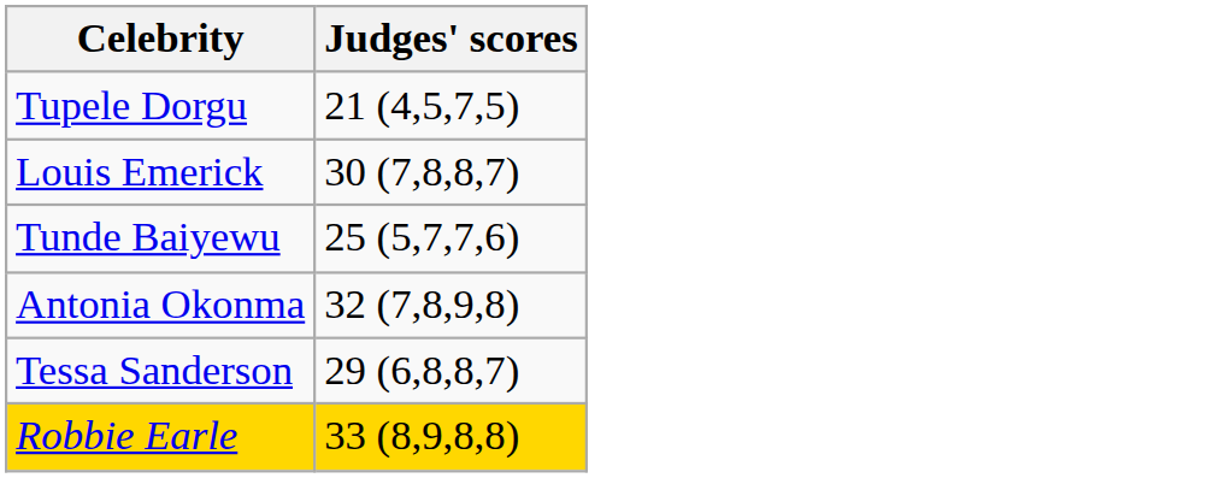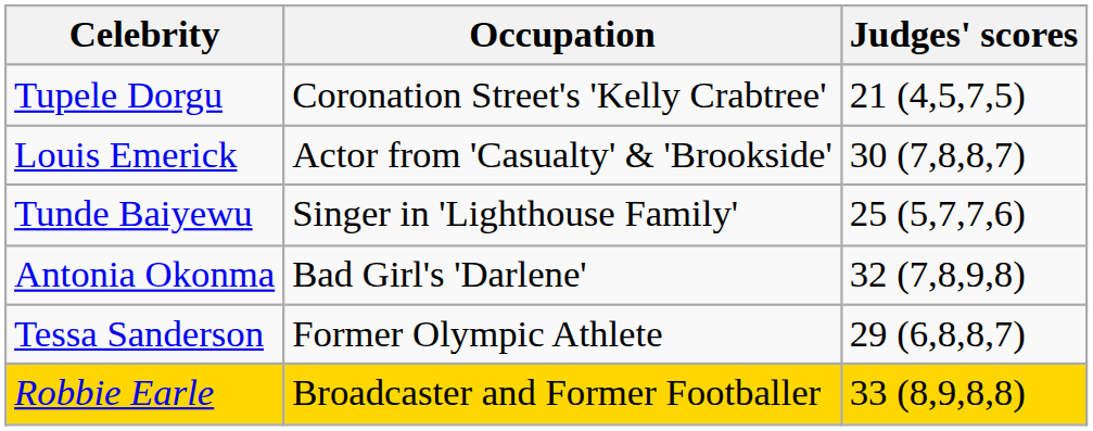+ column: Occupation | Coronation Street's 'Kelly Crabtree' | Actor from 'Casualty' & 'Brookside' | Singer in 'Lighthouse Family' | Bad Girl's 'Darlene' | Former Olympic Athlete | Broadcaster and Former Footballer
